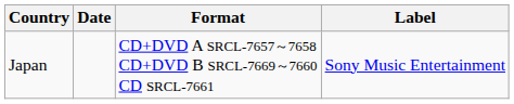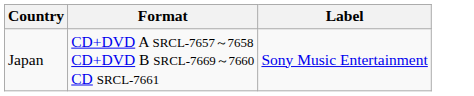- column: Date
